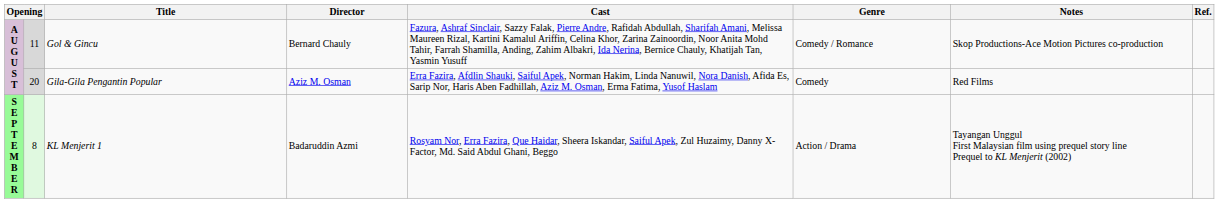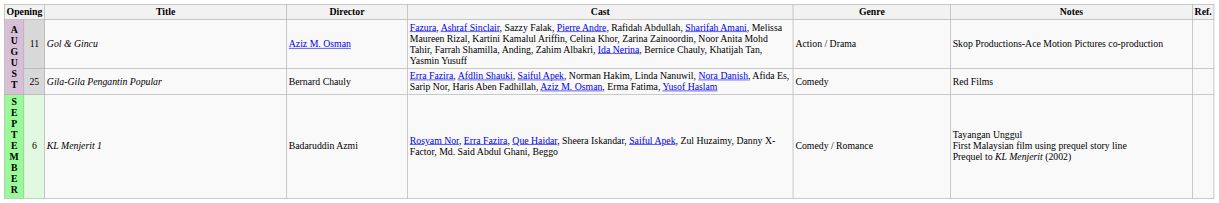Gol & Gincu | Director: Bernard Chauly -> Aziz M. Osman
Gol & Gincu | Genre: Comedy / Romance -> Action / Drama
Gila-Gila Pengantin Popular | column 2: 20 -> 25
Gila-Gila Pengantin Popular | Director: Aziz M. Osman -> Bernard Chauly
KL Menjerit 1 | column 2: 8 -> 6
KL Menjerit 1 | Genre: Action / Drama -> Comedy / Romance
